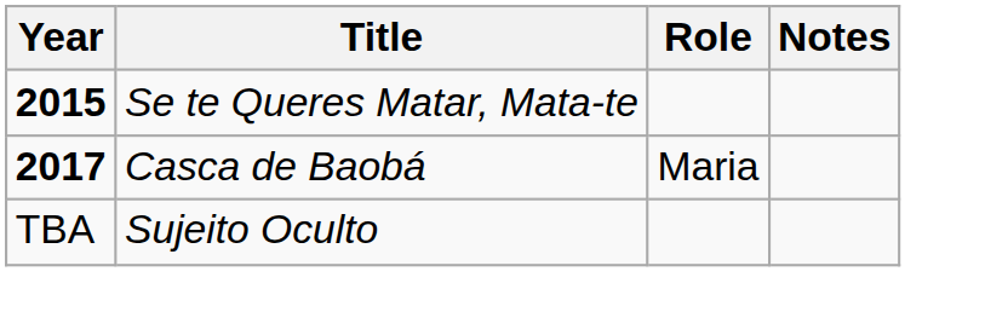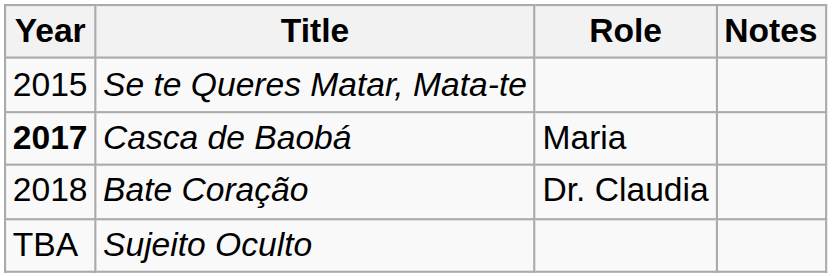Se te Queres Matar, Mata-te | Year: bold -> normal
+ row: 2018 | Bate Coração | Dr. Claudia
